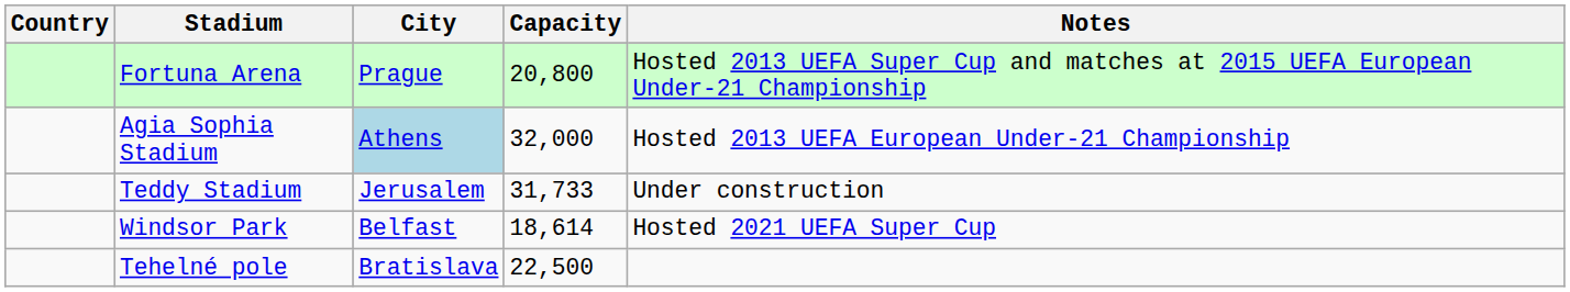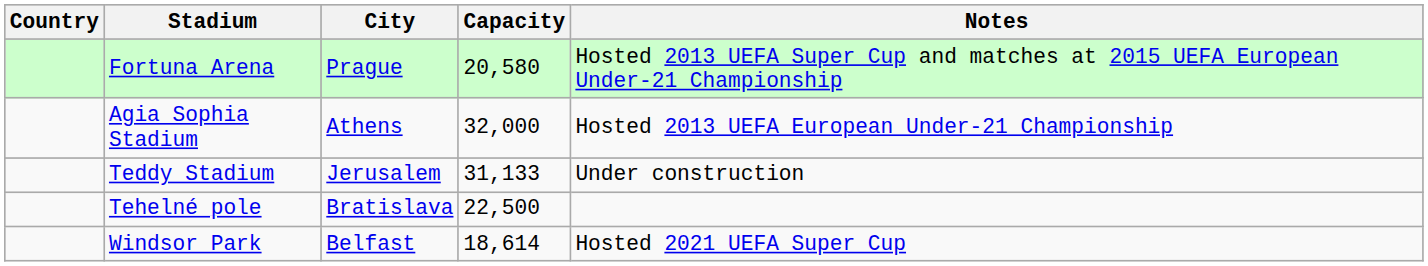Fortuna Arena | Capacity: 20,800 -> 20,580
Agia Sophia Stadium | City: lightblue background -> no background
Teddy Stadium | Capacity: 31,733 -> 31,133
rows swapped: Windsor Park <-> Tehelné pole
